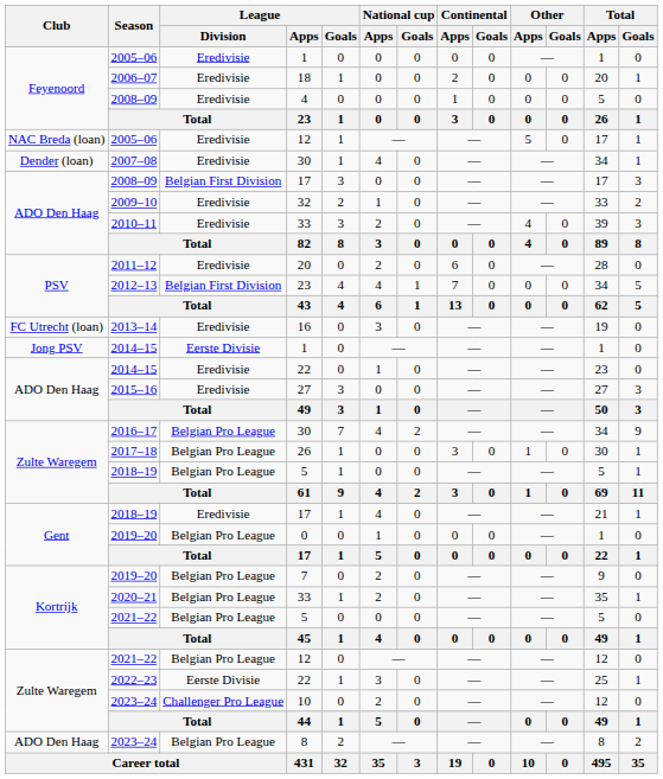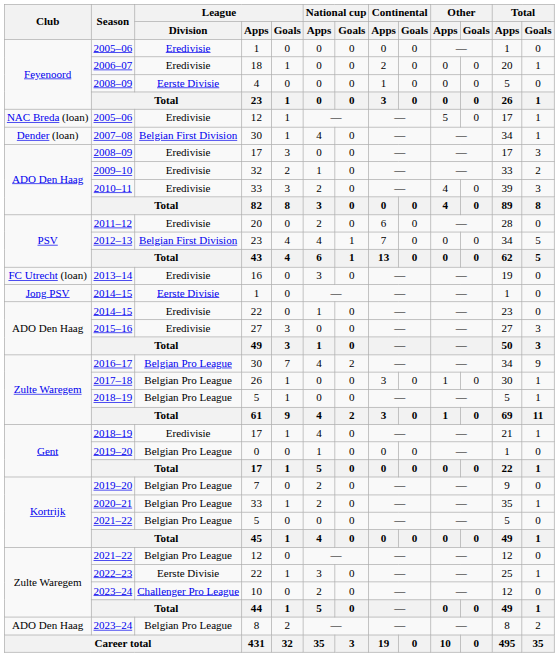2008–09 / 4 | League / Division: Eredivisie -> Eerste Divisie
2007–08 | League / Division: Eredivisie -> Belgian First Division
2008–09 / 17 | League / Division: Belgian First Division -> Eredivisie
